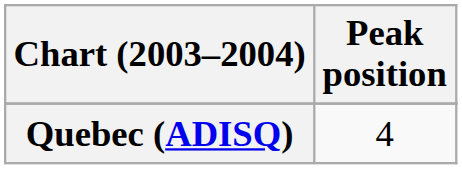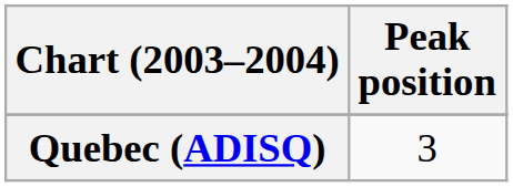Quebec (ADISQ) | Peak position: 4 -> 3
